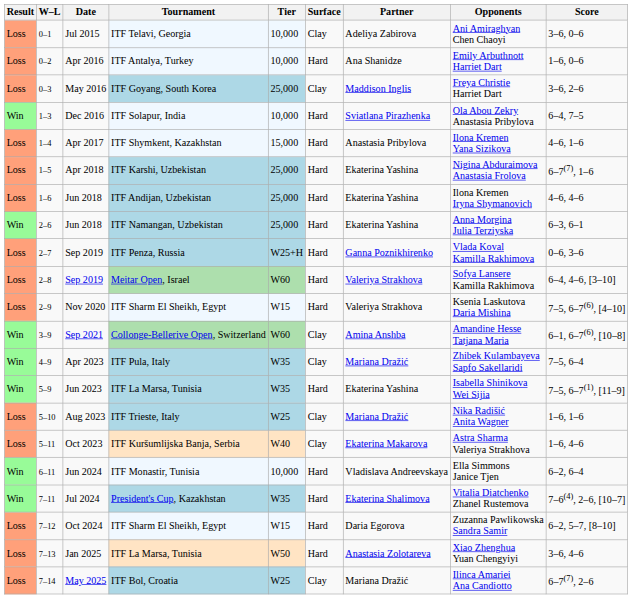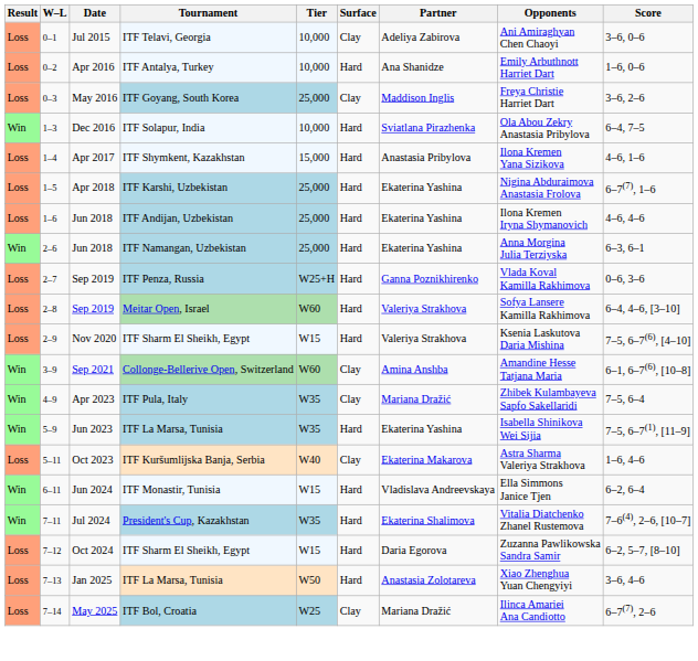- row: Loss | 5–10 | Aug 2023 | ITF Trieste, Italy | W25 | Clay | Mariana Dražić | Nika Radišić Anita Wagner | 1–6, 1–6
Jun 2024 | Tier: 10,000 -> W15
